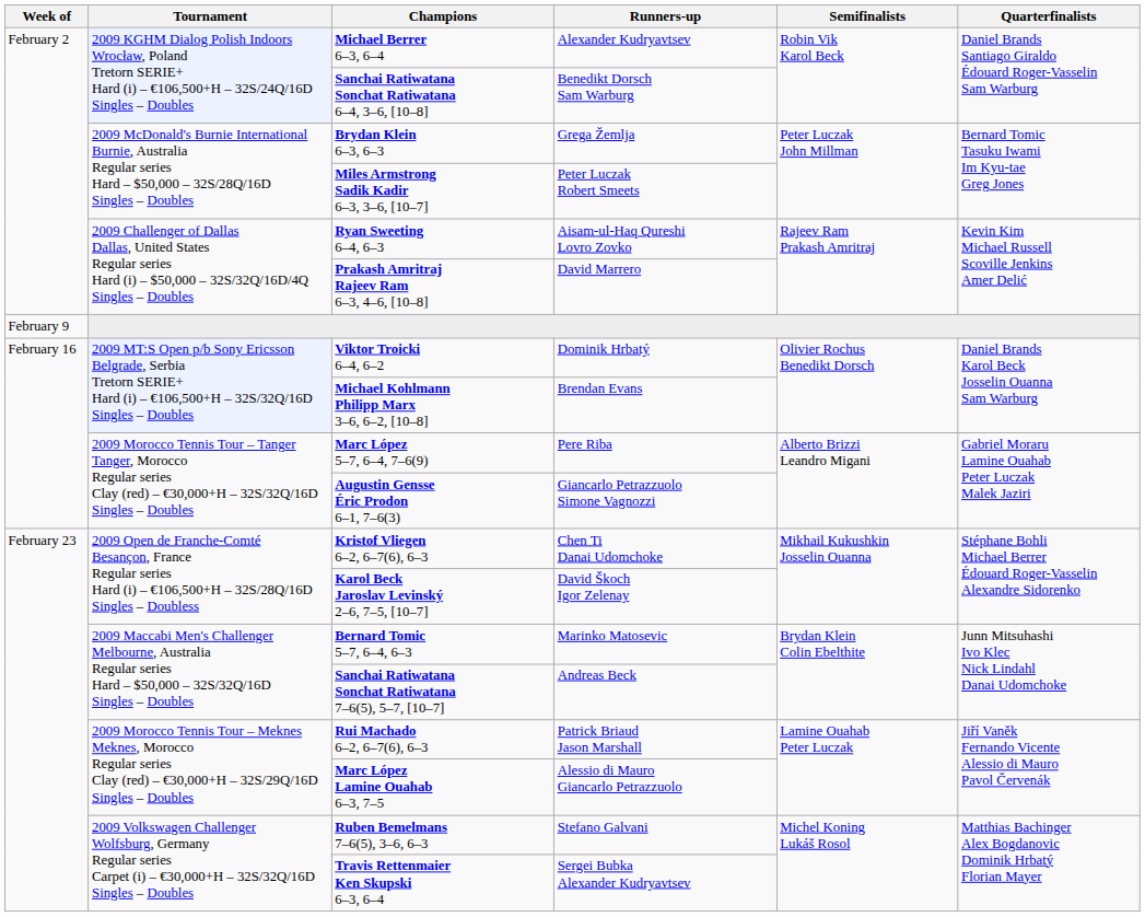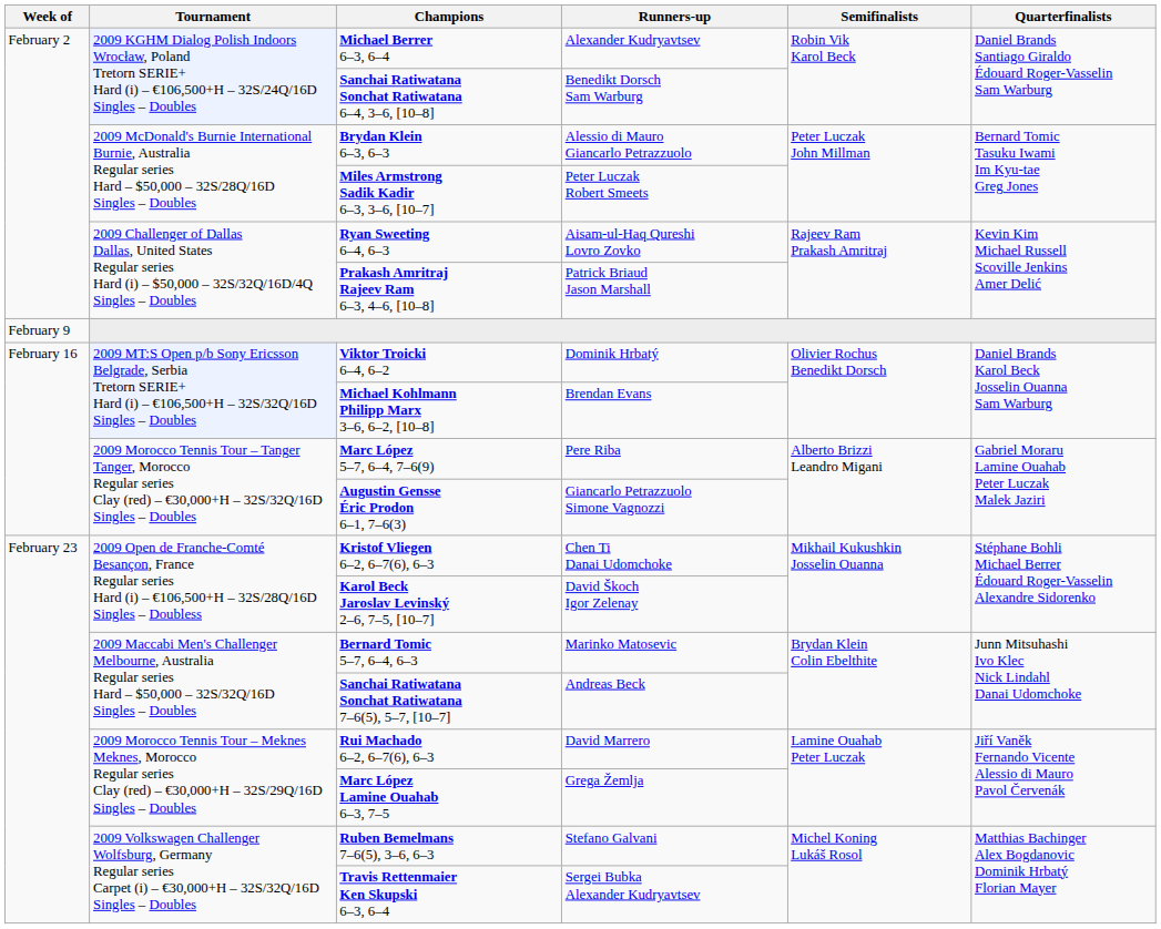Brydan Klein 6–3, 6–3 | Runners-up: Grega Žemlja -> Alessio di Mauro Giancarlo Petrazzuolo
Prakash Amritraj Rajeev Ram 6–3, 4–6, [10–8] | Runners-up: David Marrero -> Patrick Briaud Jason Marshall
Rui Machado 6–2, 6–7(6), 6–3 | Runners-up: Patrick Briaud Jason Marshall -> David Marrero
Marc López Lamine Ouahab 6–3, 7–5 | Runners-up: Alessio di Mauro Giancarlo Petrazzuolo -> Grega Žemlja
